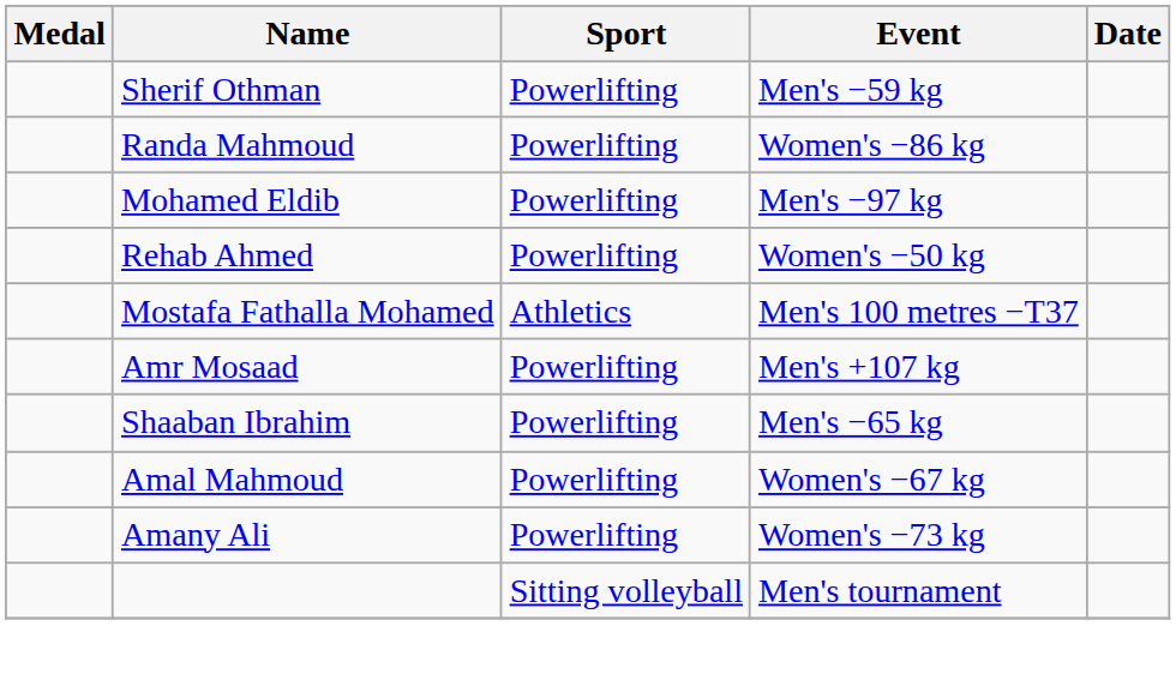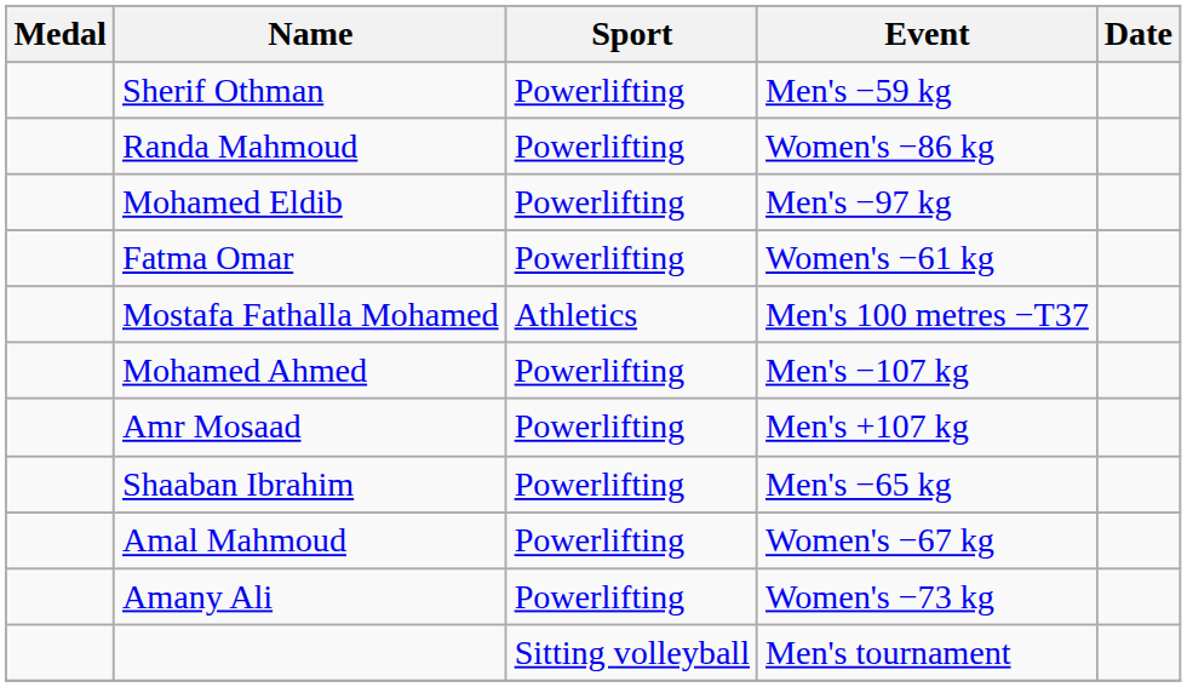- row: Rehab Ahmed | Powerlifting | Women's −50 kg
+ row: Fatma Omar | Powerlifting | Women's −61 kg
+ row: Mohamed Ahmed | Powerlifting | Men's −107 kg
